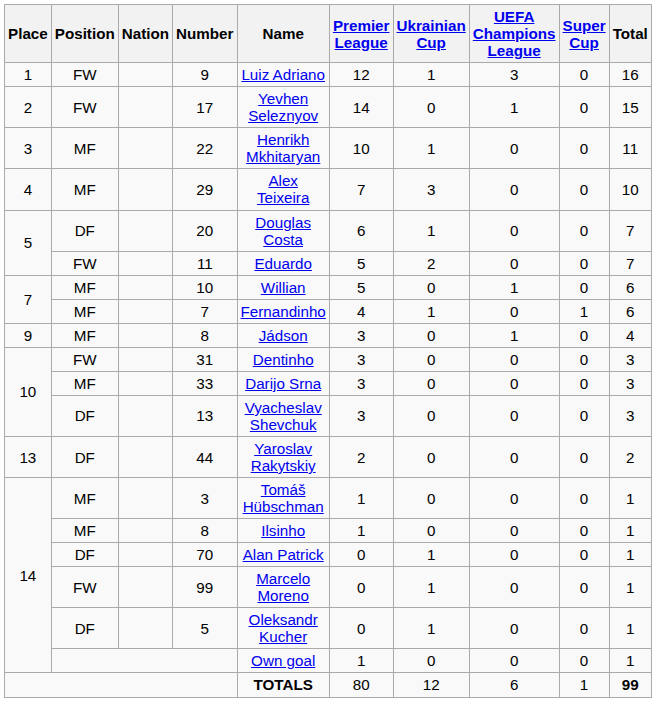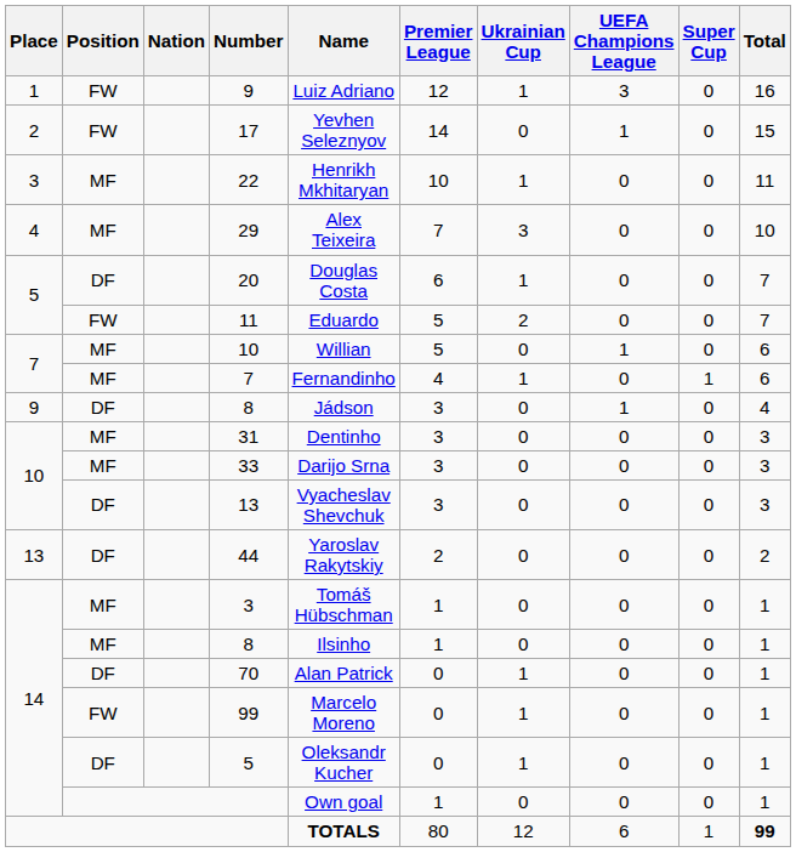9 / 8 | Position: MF -> DF
31 | Position: FW -> MF
